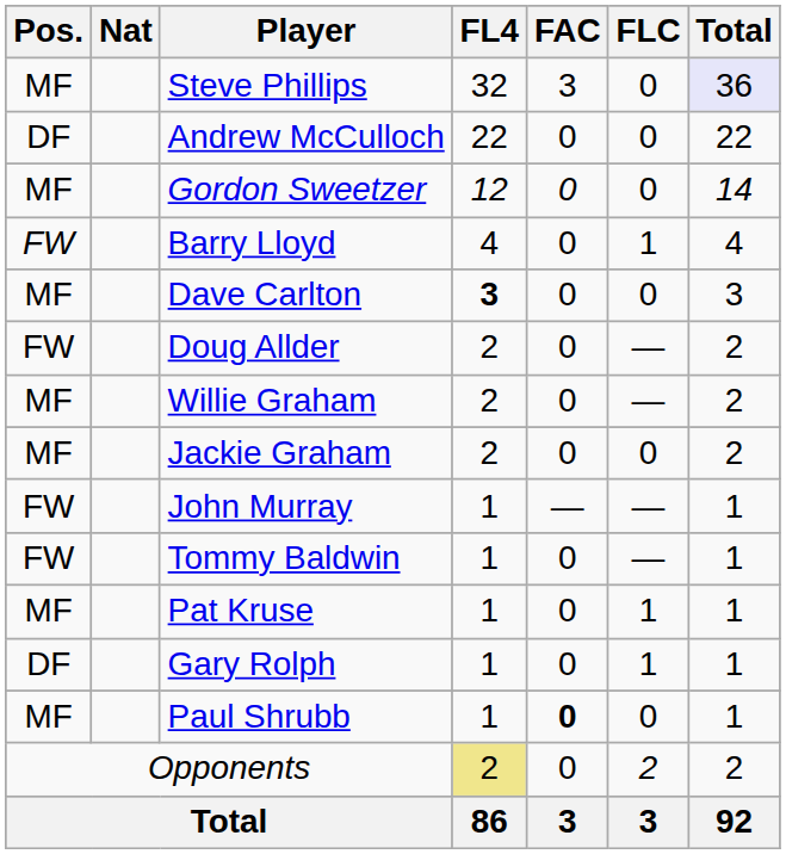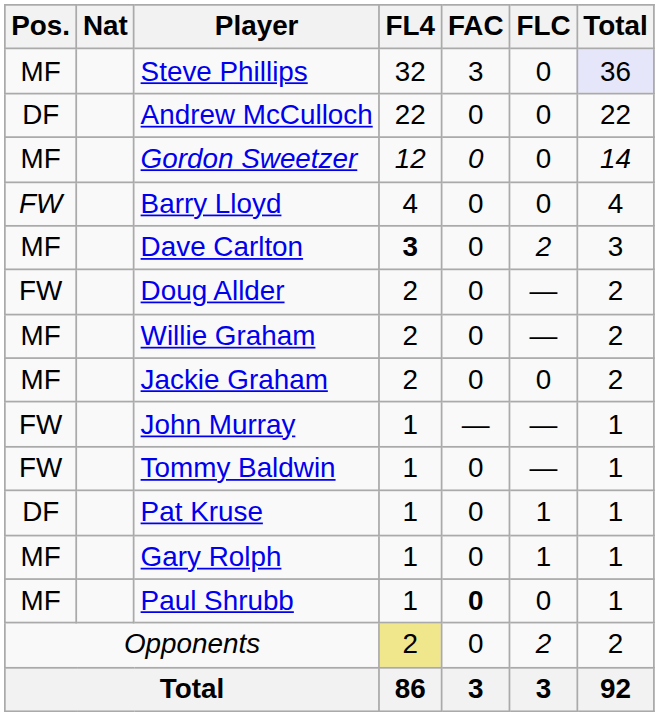Barry Lloyd | FLC: 1 -> 0
Dave Carlton | FLC: 0 -> 2
Pat Kruse | Pos.: MF -> DF
Gary Rolph | Pos.: DF -> MF
